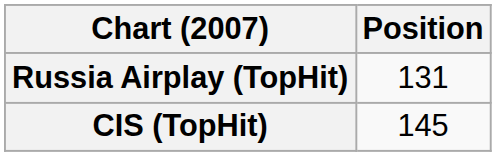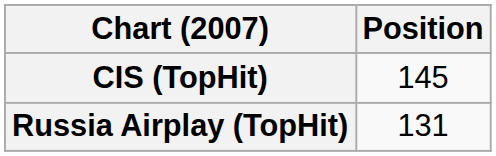rows swapped: CIS (TopHit) <-> Russia Airplay (TopHit)
